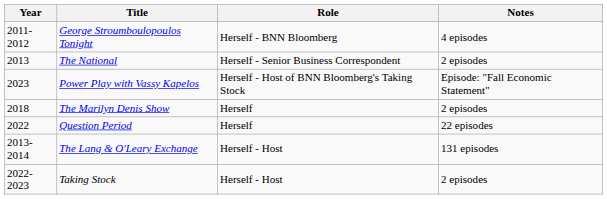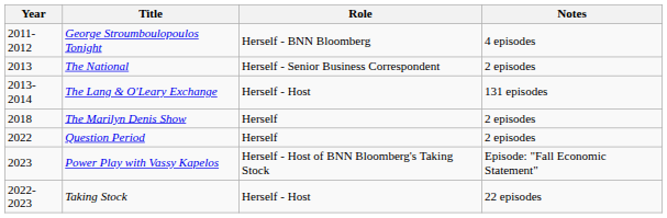rows swapped: The Lang & O'Leary Exchange <-> Power Play with Vassy Kapelos
Question Period | Notes: 22 episodes -> 2 episodes
Taking Stock | Notes: 2 episodes -> 22 episodes
